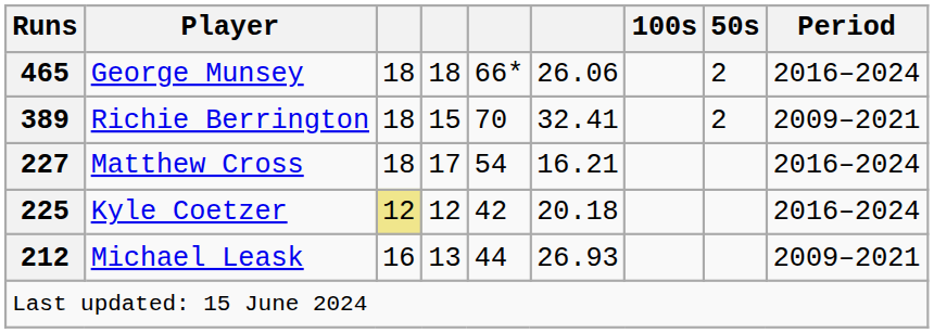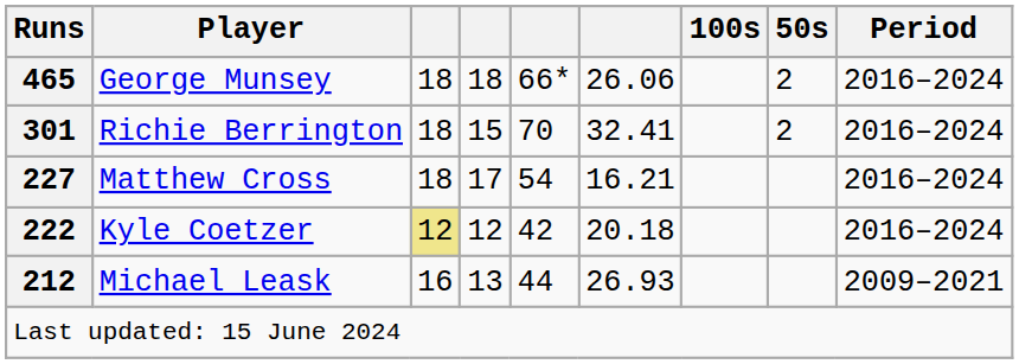Richie Berrington | Runs: 389 -> 301
Richie Berrington | Period: 2009–2021 -> 2016–2024
Kyle Coetzer | Runs: 225 -> 222
